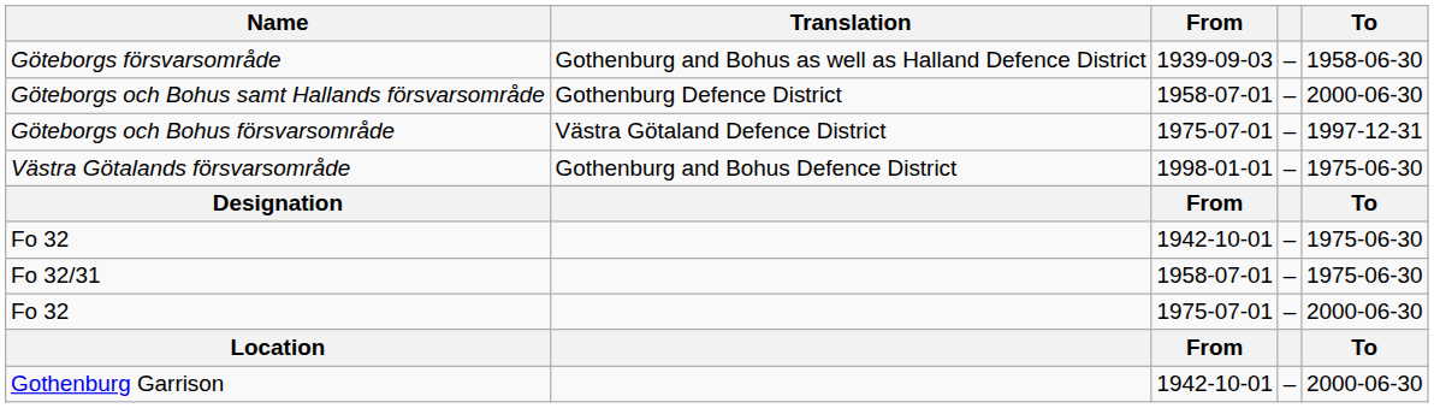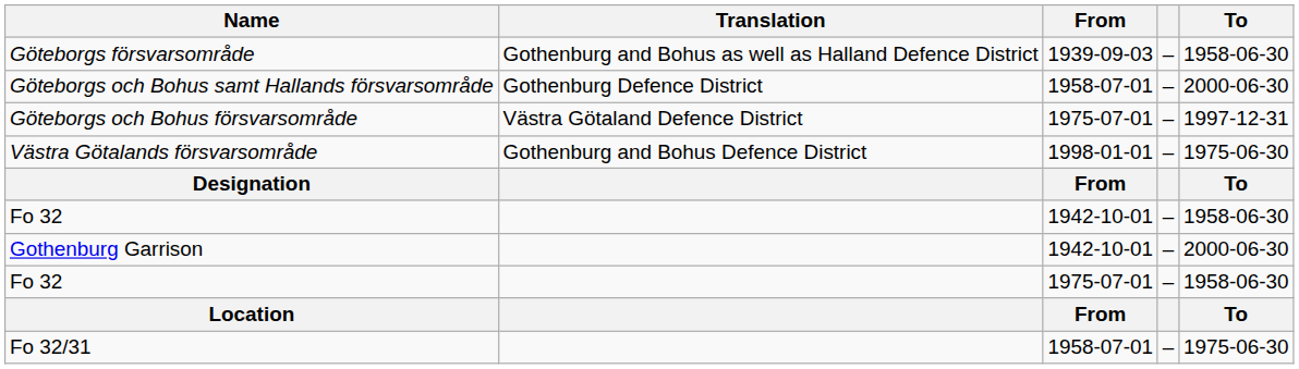Fo 32 / 1942-10-01 | To: 1975-06-30 -> 1958-06-30
rows swapped: Fo 32/31 <-> Gothenburg Garrison
Fo 32 / 1975-07-01 | To: 2000-06-30 -> 1958-06-30
